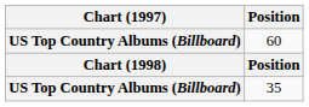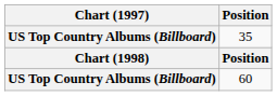rows swapped: 35 <-> 60
